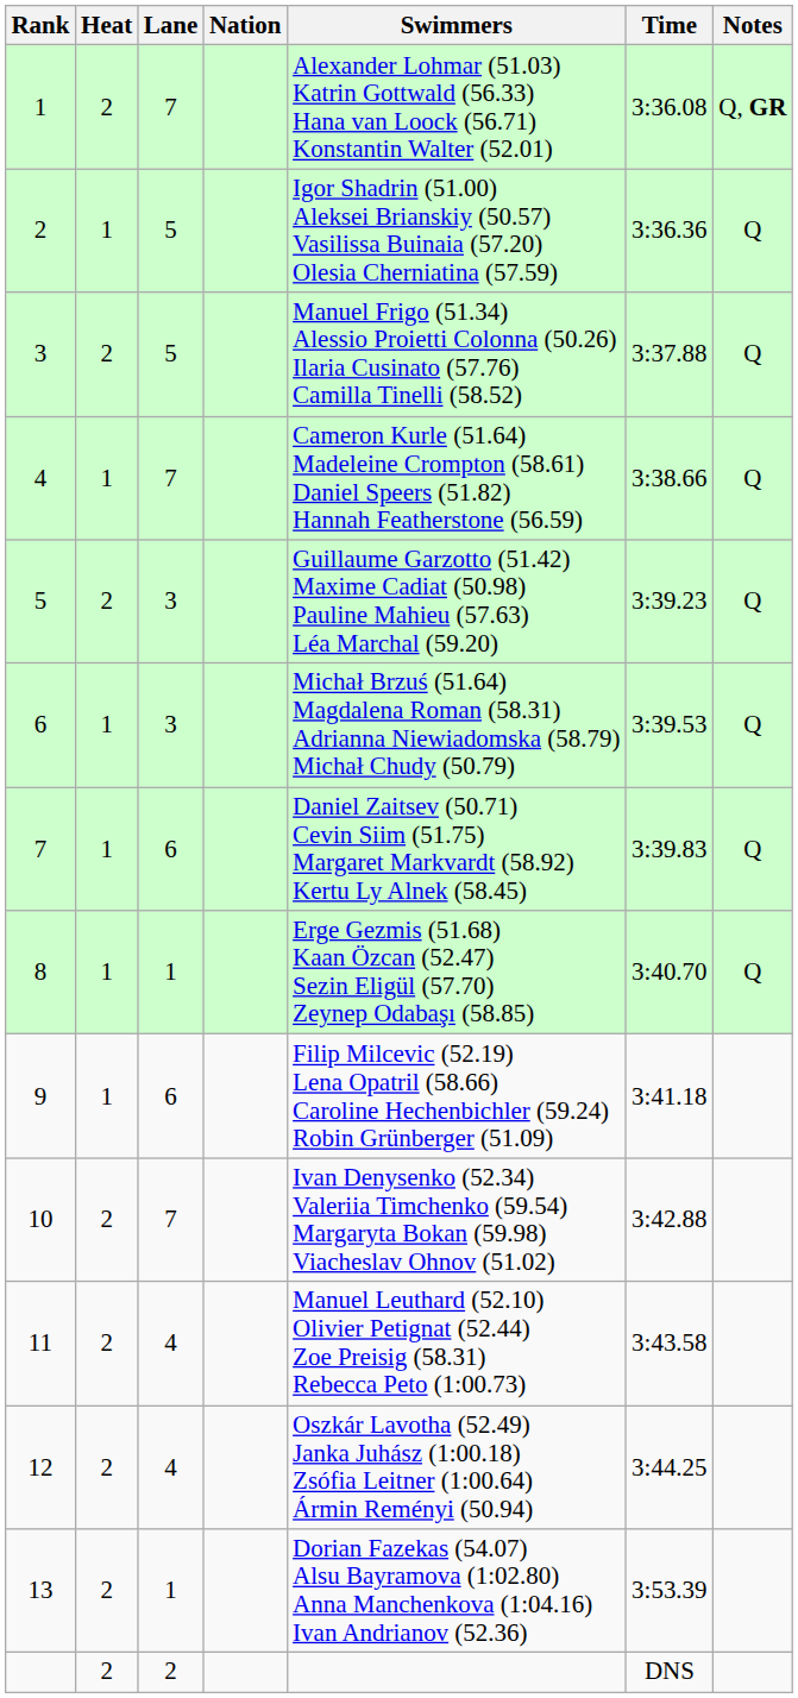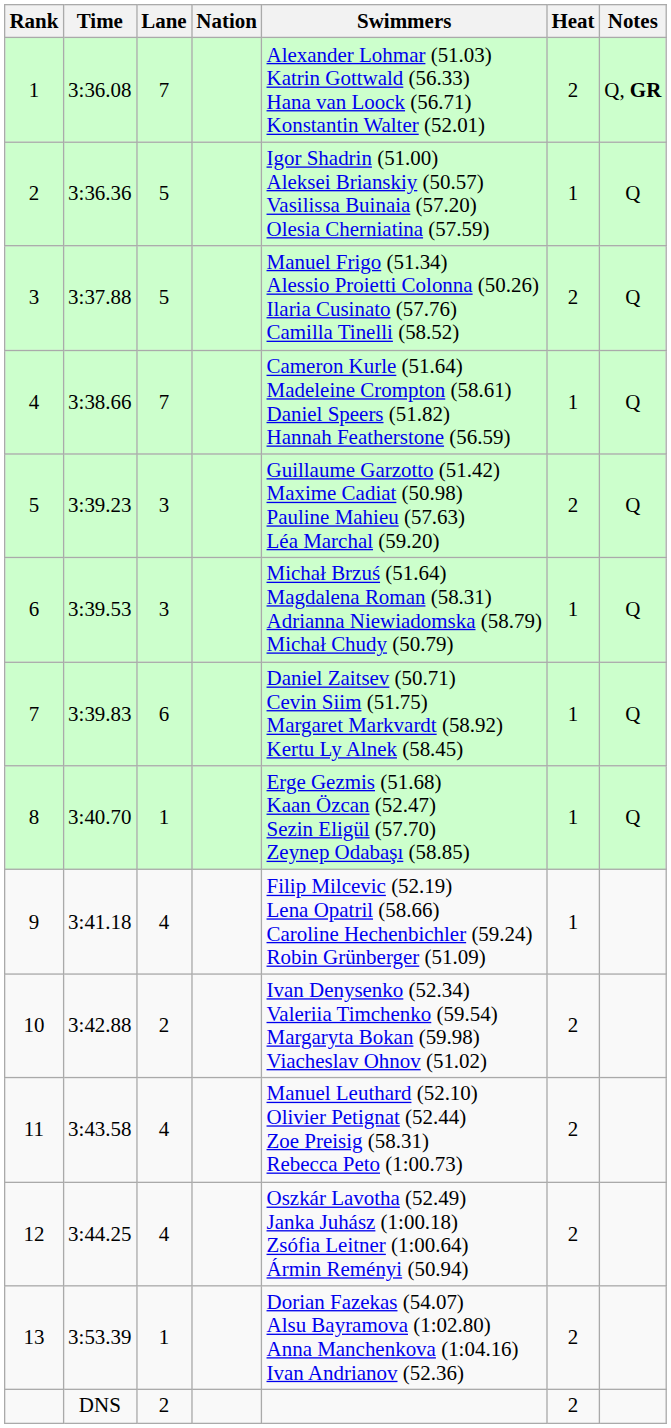columns swapped: Heat <-> Time
9 | Lane: 6 -> 4
10 | Lane: 7 -> 2
